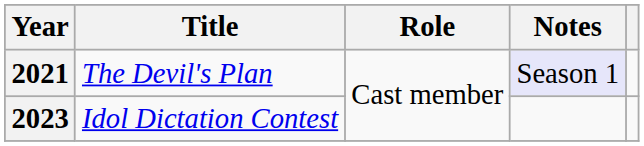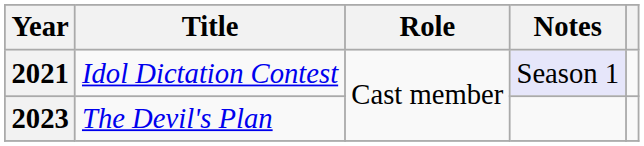2021 | Title: The Devil's Plan -> Idol Dictation Contest
2023 | Title: Idol Dictation Contest -> The Devil's Plan
